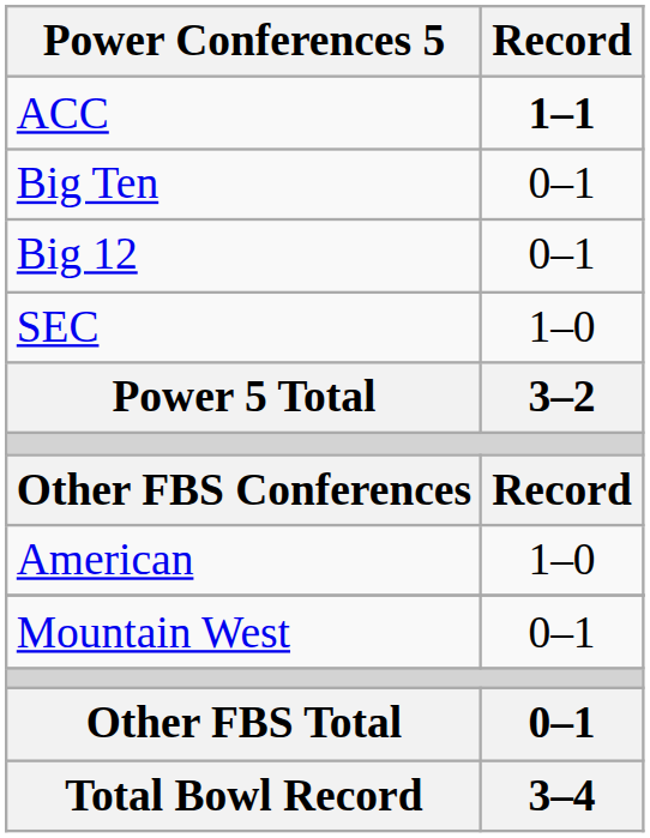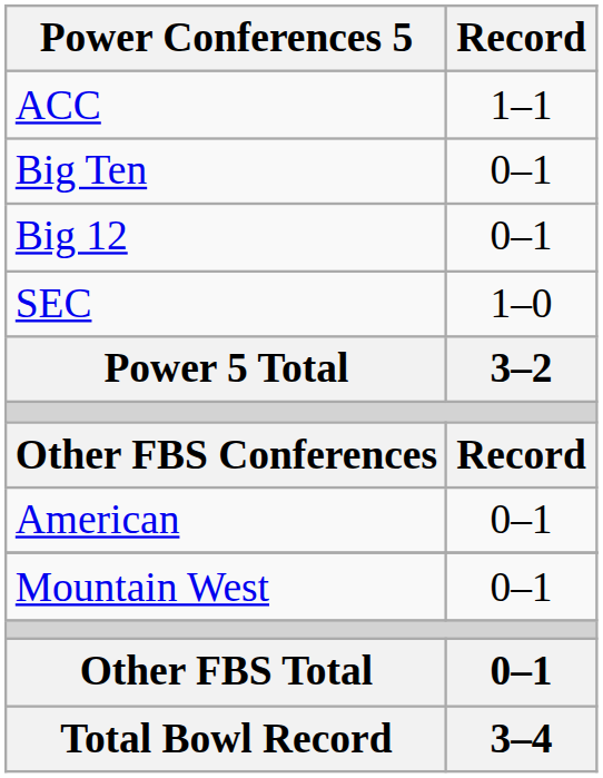ACC | Record: bold -> normal
American | Record: 1–0 -> 0–1
